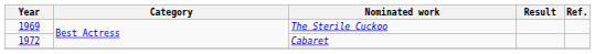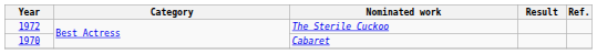The Sterile Cuckoo | Year: 1969 -> 1972
Cabaret | Year: 1972 -> 1970
